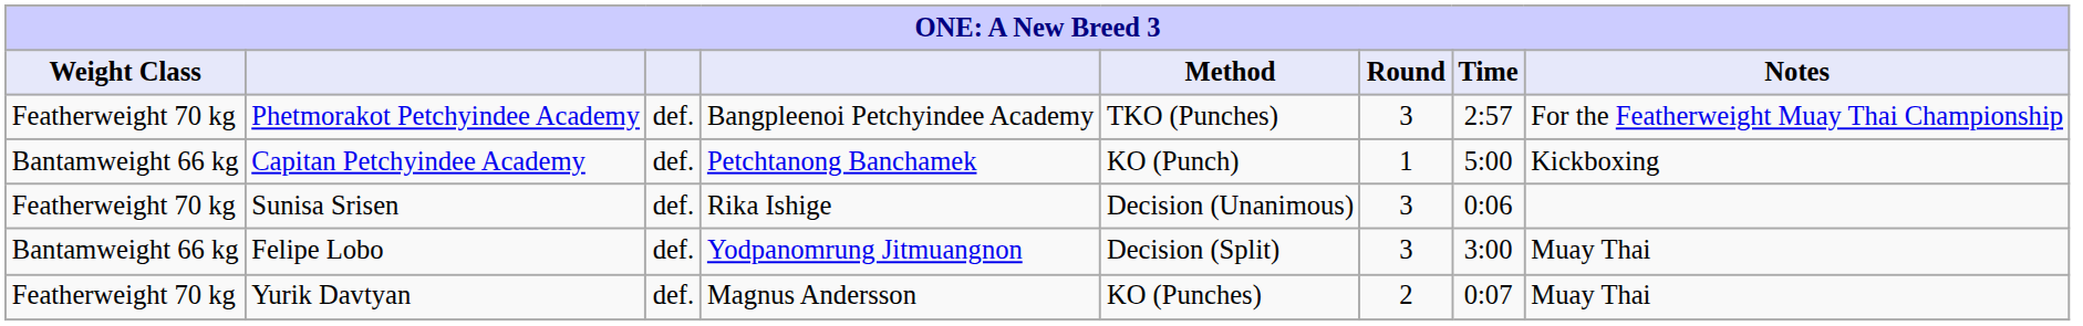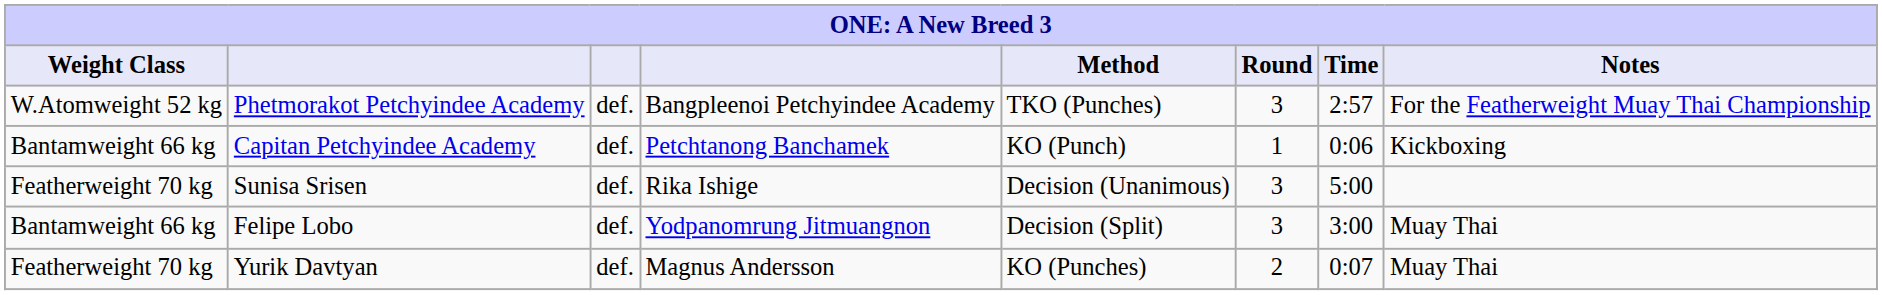Phetmorakot Petchyindee Academy | Weight Class: Featherweight 70 kg -> W.Atomweight 52 kg
Capitan Petchyindee Academy | Time: 5:00 -> 0:06
Sunisa Srisen | Time: 0:06 -> 5:00
